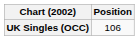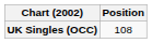UK Singles (OCC) | Position: 106 -> 108
